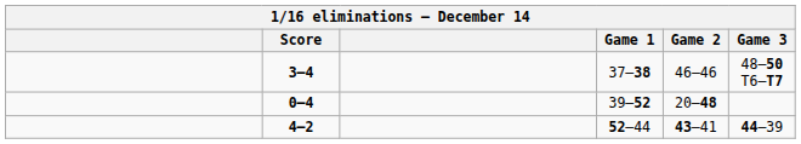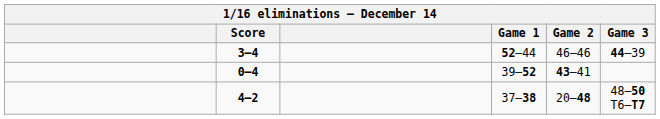3–4 | Game 1: 37–38 -> 52–44
3–4 | Game 3: 48–50 T6–T7 -> 44–39
0–4 | Game 2: 20–48 -> 43–41
4–2 | Game 1: 52–44 -> 37–38
4–2 | Game 2: 43–41 -> 20–48
4–2 | Game 3: 44–39 -> 48–50 T6–T7
